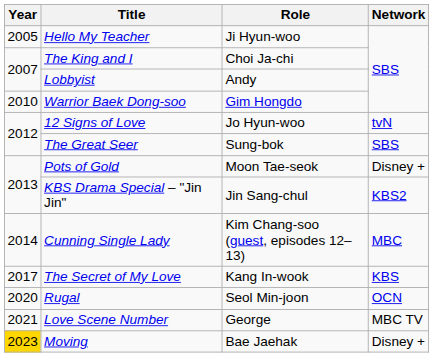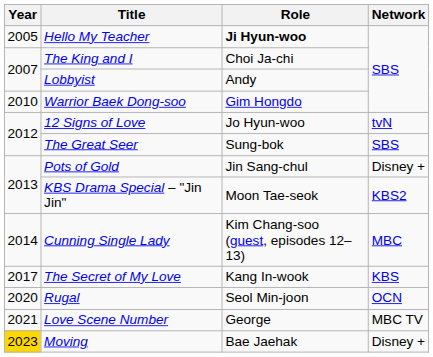Hello My Teacher | Role: normal -> bold
Pots of Gold | Role: Moon Tae-seok -> Jin Sang-chul
KBS Drama Special – "Jin Jin" | Role: Jin Sang-chul -> Moon Tae-seok
